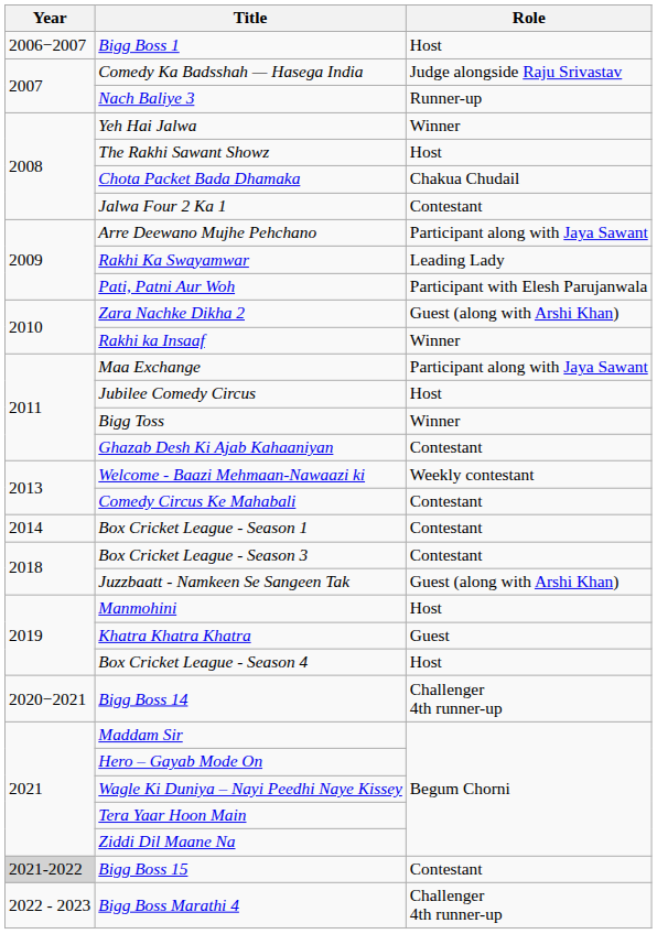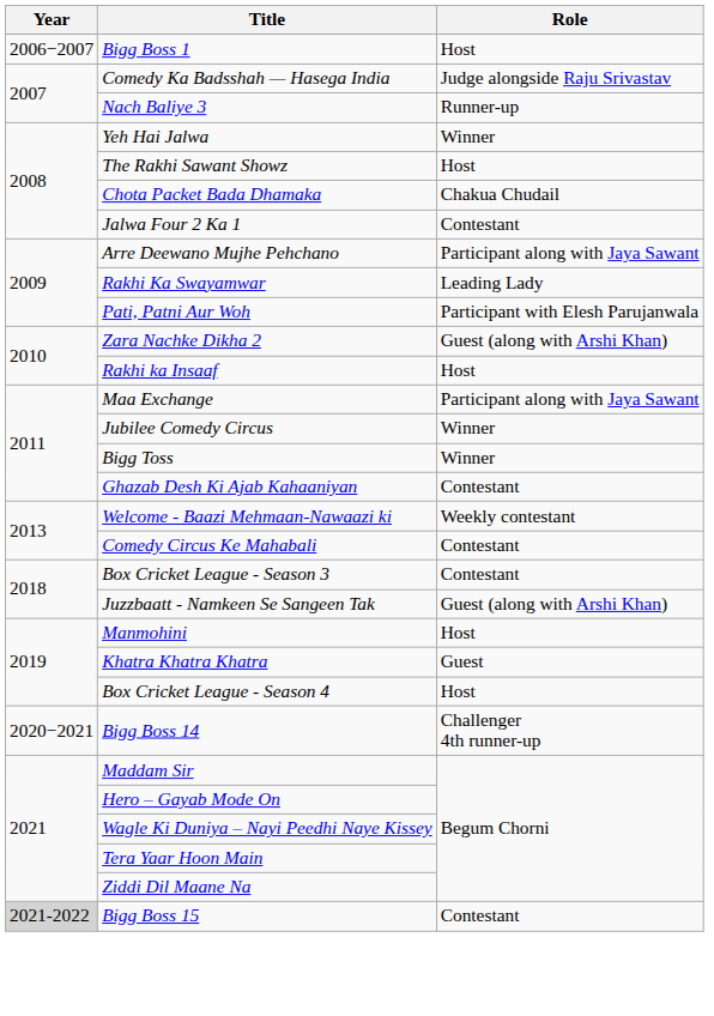Rakhi ka Insaaf | Role: Winner -> Host
Jubilee Comedy Circus | Role: Host -> Winner
- row: 2014 | Box Cricket League - Season 1 | Contestant
- row: 2022 - 2023 | Bigg Boss Marathi 4 | Challenger 4th runner-up
